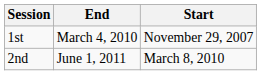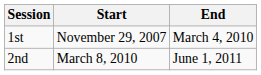columns swapped: Start <-> End
